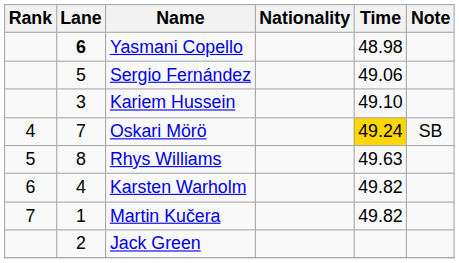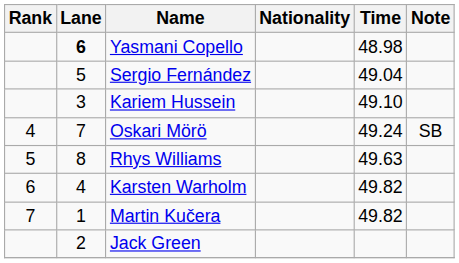Sergio Fernández | Time: 49.06 -> 49.04
Oskari Mörö | Time: gold background -> no background
